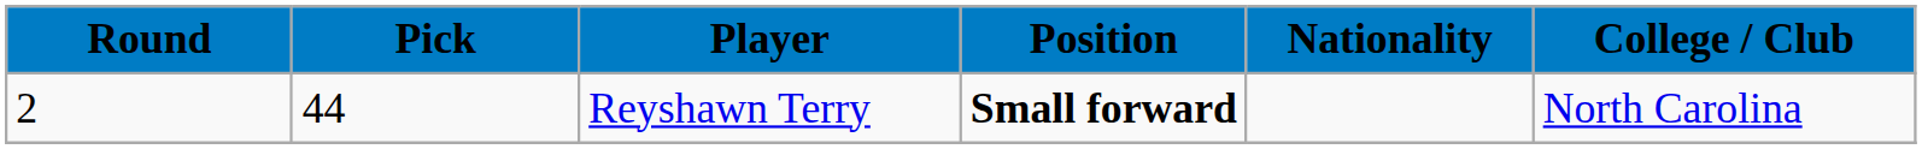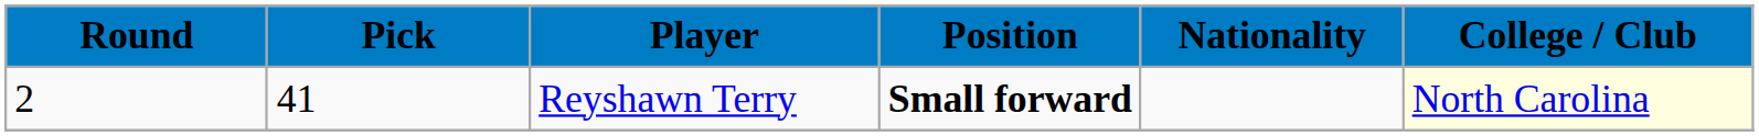Reyshawn Terry | Pick: 44 -> 41
Reyshawn Terry | College / Club: no background -> lightyellow background
